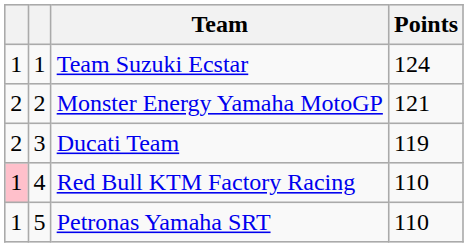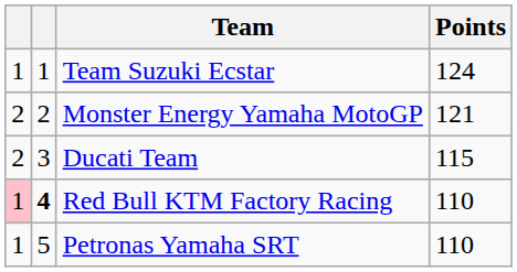Ducati Team | Points: 119 -> 115
Red Bull KTM Factory Racing | column 2: normal -> bold
